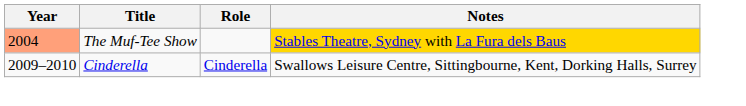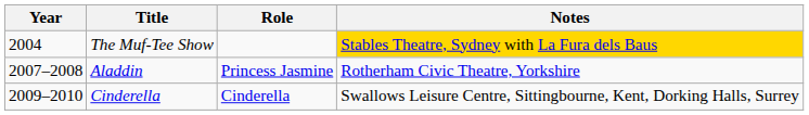The Muf-Tee Show | Year: lightsalmon background -> no background
+ row: 2007–2008 | Aladdin | Princess Jasmine | Rotherham Civic Theatre, Yorkshire
